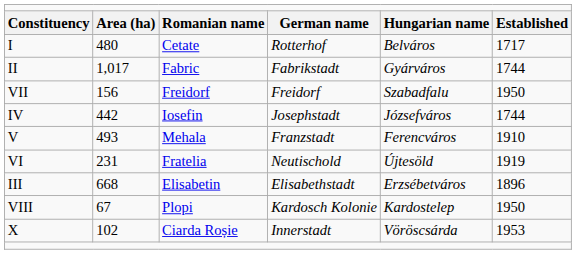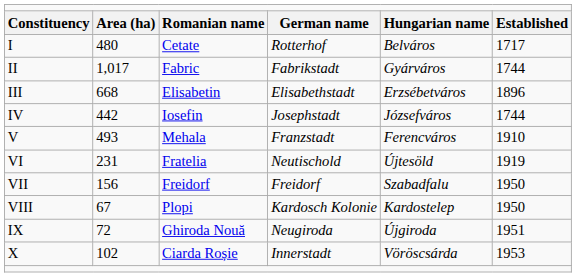rows swapped: III <-> VII
+ row: IX | 72 | Ghiroda Nouă | Neugiroda | Újgiroda | 1951
